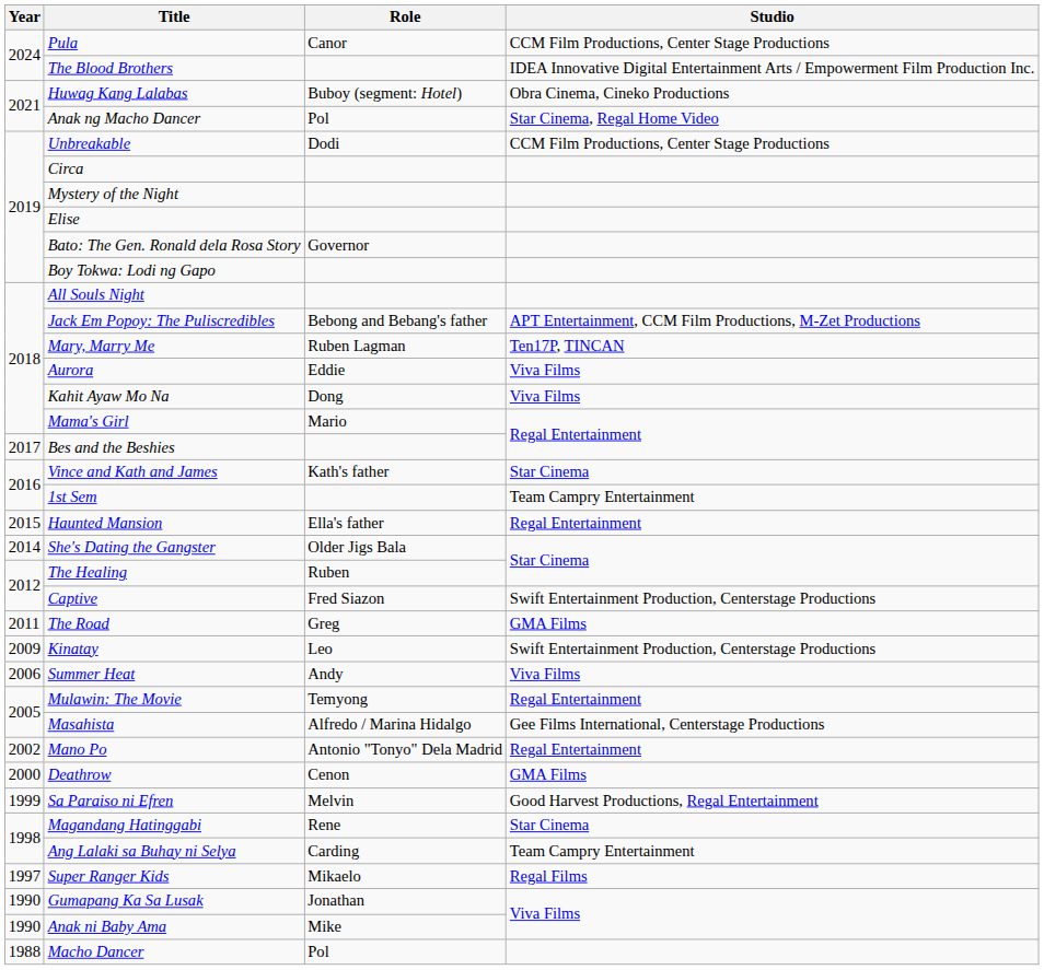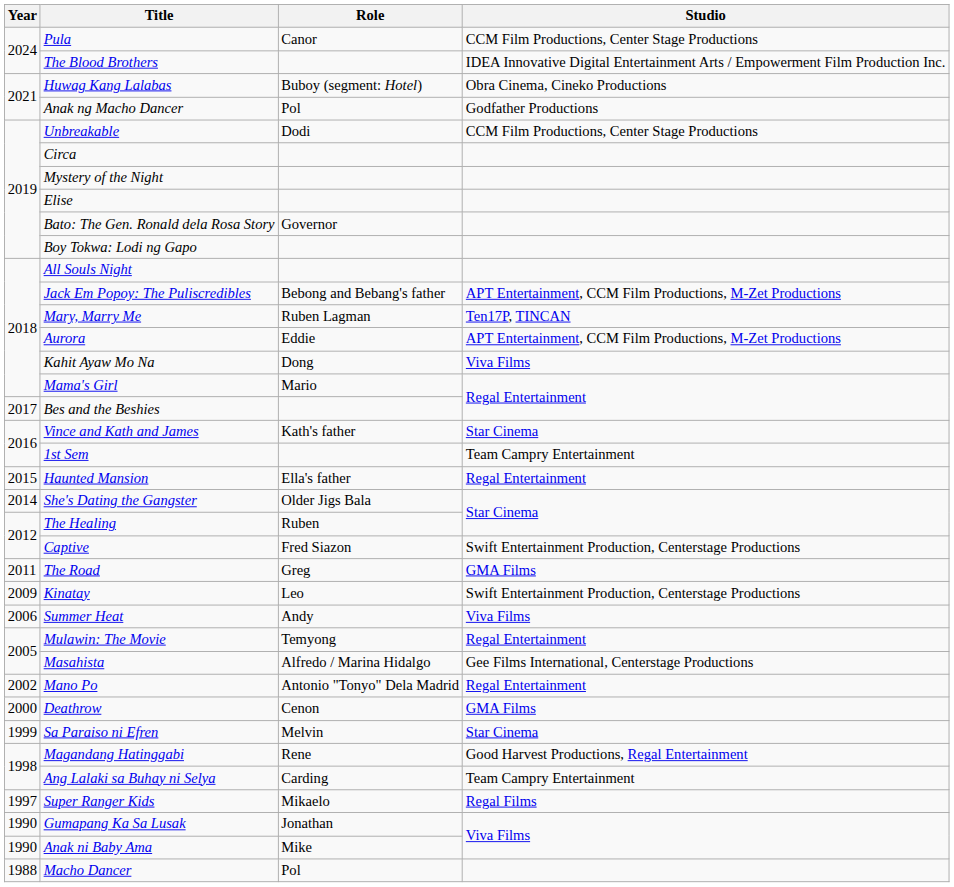Anak ng Macho Dancer | Studio: Star Cinema, Regal Home Video -> Godfather Productions
Aurora | Studio: Viva Films -> APT Entertainment, CCM Film Productions, M-Zet Productions
Sa Paraiso ni Efren | Studio: Good Harvest Productions, Regal Entertainment -> Star Cinema
Magandang Hatinggabi | Studio: Star Cinema -> Good Harvest Productions, Regal Entertainment
